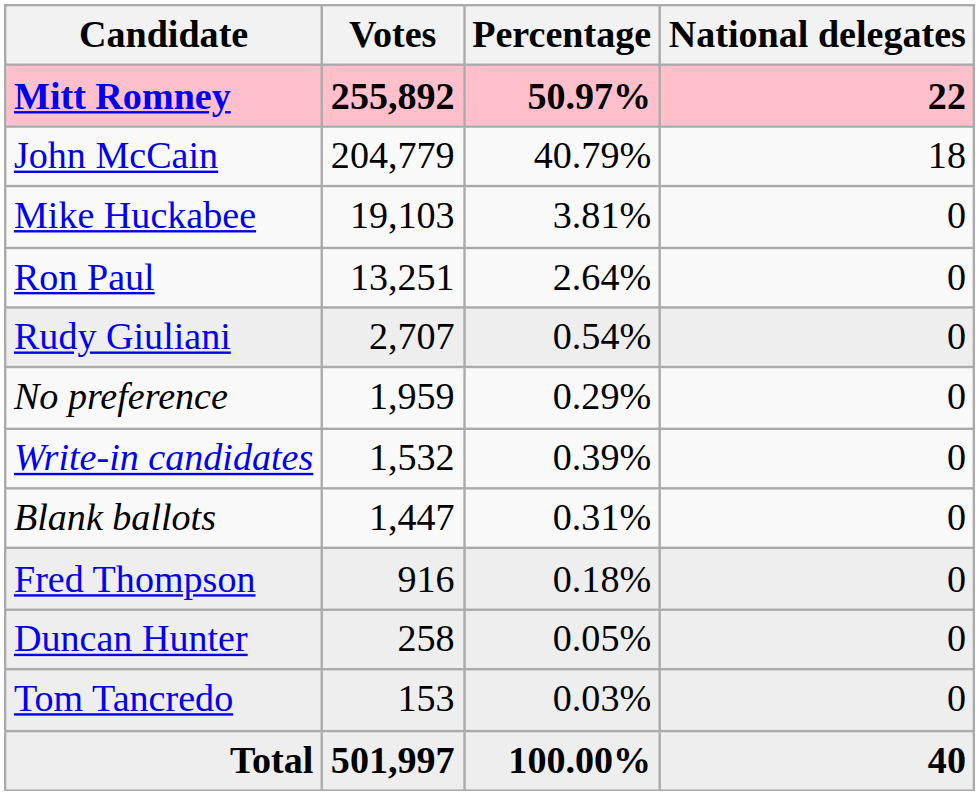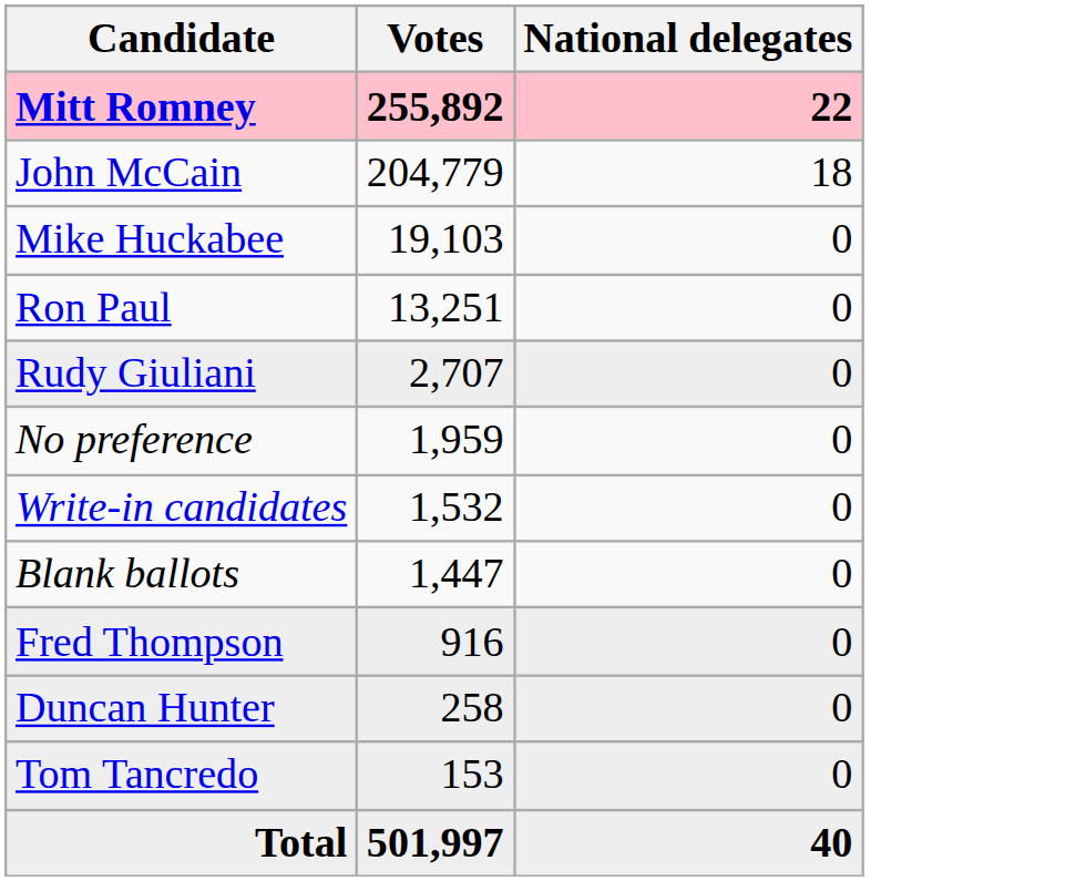- column: Percentage | 50.97% | 40.79% | 3.81% | 2.64% | 0.54% | 0.29% | 0.39% | 0.31% | 0.18% | 0.05% | 0.03% | 100.00%
